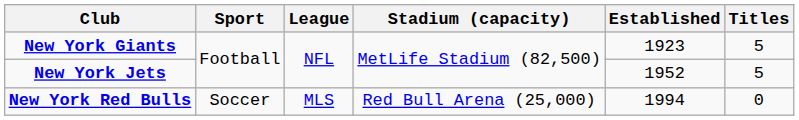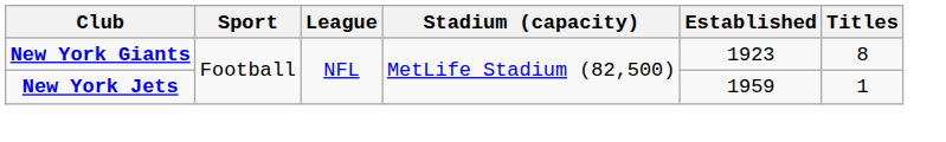New York Giants | Titles: 5 -> 8
New York Jets | Established: 1952 -> 1959
New York Jets | Titles: 5 -> 1
- row: New York Red Bulls | Soccer | MLS | Red Bull Arena (25,000) | 1994 | 0
